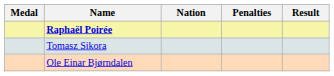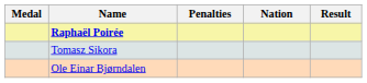columns swapped: Nation <-> Penalties
